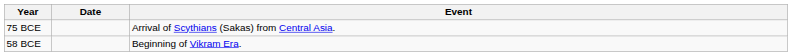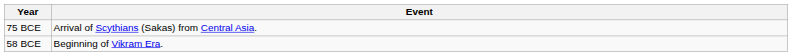- column: Date
